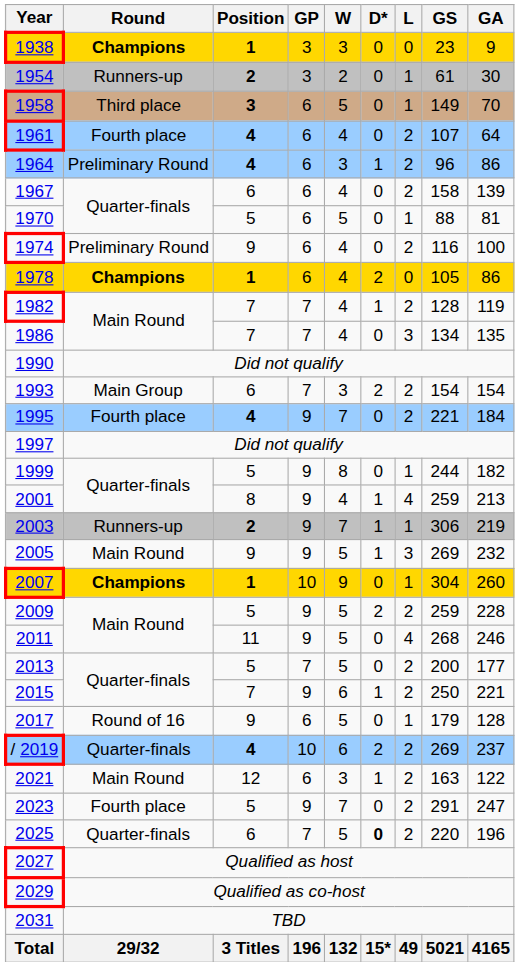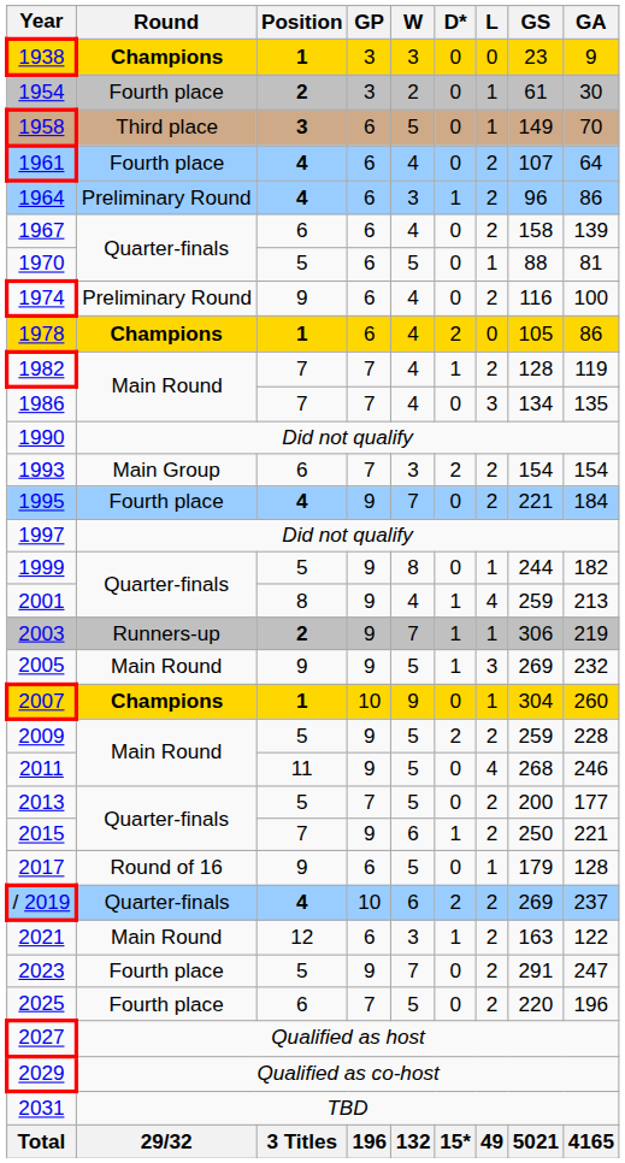1954 | Round: Runners-up -> Fourth place
2025 | Round: Quarter-finals -> Fourth place
2025 | D*: bold -> normal
